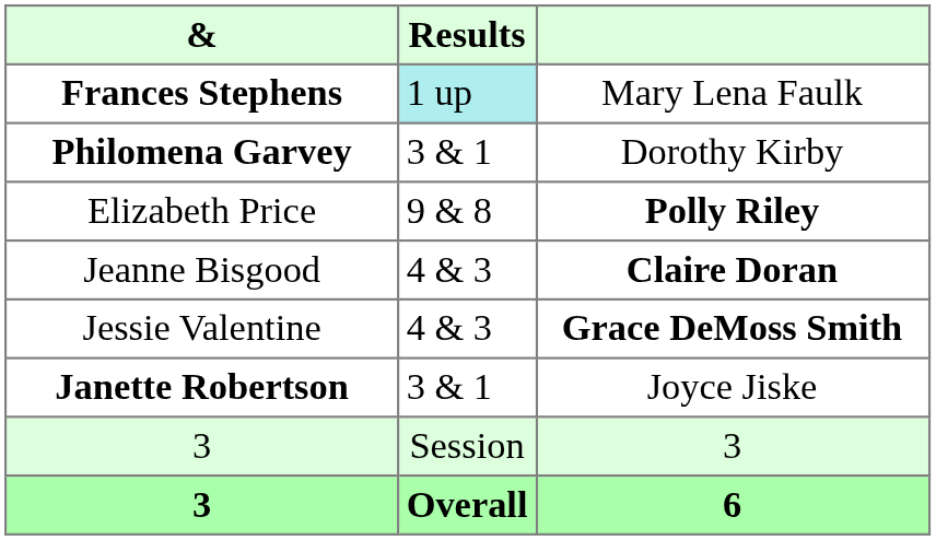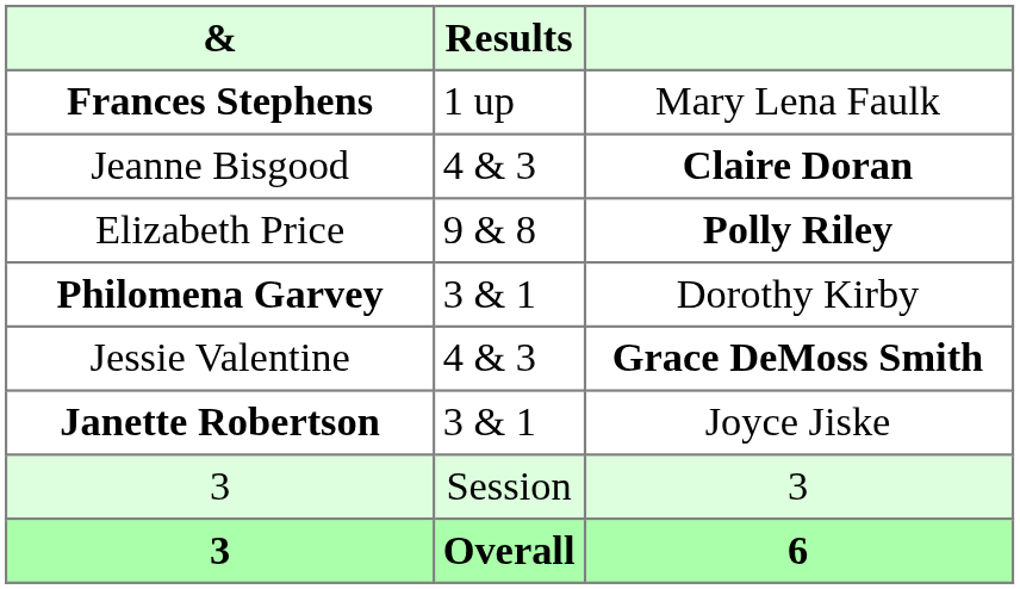Frances Stephens | Results: paleturquoise background -> no background
rows swapped: Jeanne Bisgood <-> Philomena Garvey
